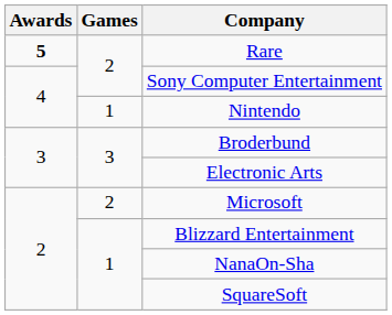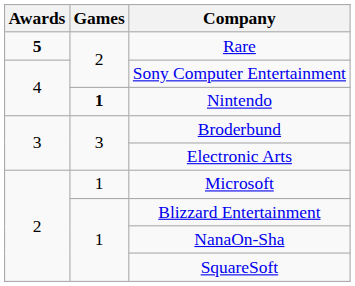Nintendo | Games: normal -> bold
Microsoft | Games: 2 -> 1
